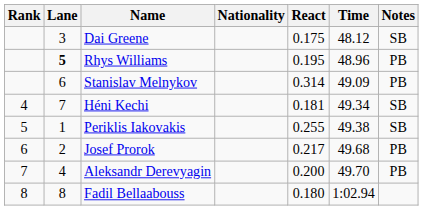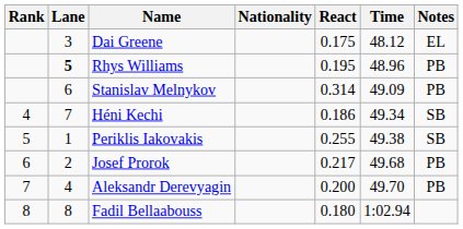Dai Greene | Notes: SB -> EL
Héni Kechi | React: 0.181 -> 0.186
